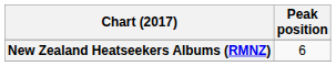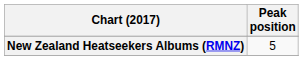New Zealand Heatseekers Albums (RMNZ) | Peak position: 6 -> 5
